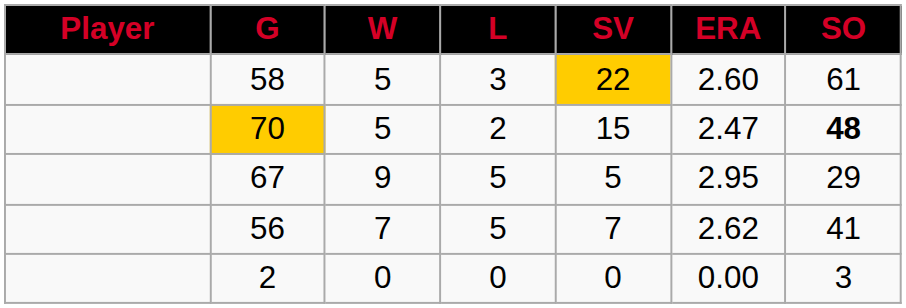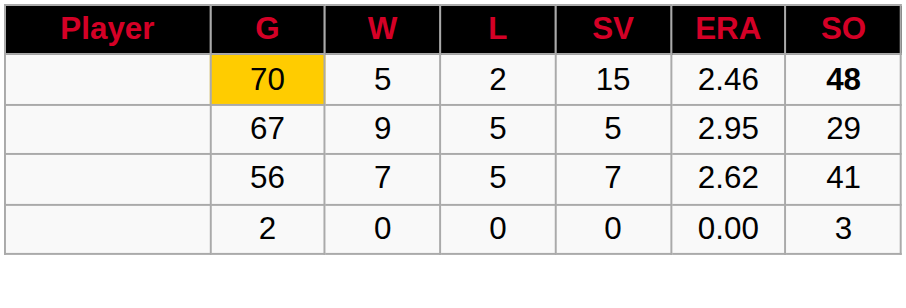- row: 58 | 5 | 3 | 22 | 2.60 | 61
70 | ERA: 2.47 -> 2.46
